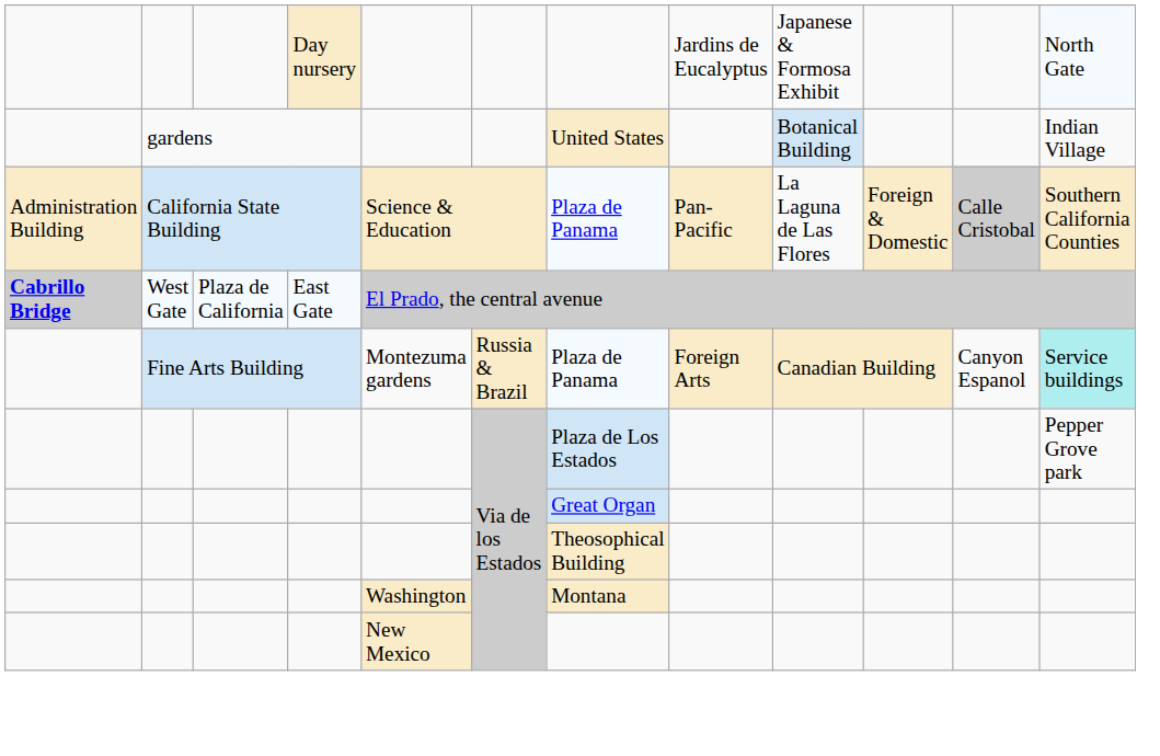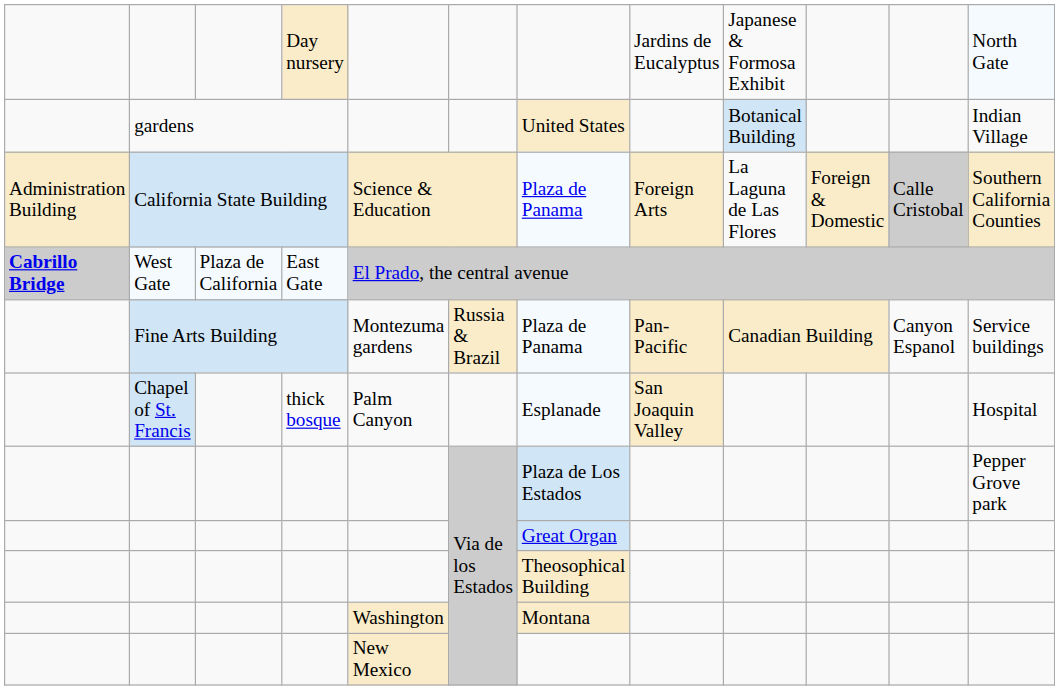California State Building | column 8: Pan-Pacific -> Foreign Arts
Fine Arts Building | column 8: Foreign Arts -> Pan-Pacific
Fine Arts Building | column 12: paleturquoise background -> no background
+ row: Chapel of St. Francis | thick bosque | Palm Canyon | Esplanade | San Joaquin Valley | Hospital
